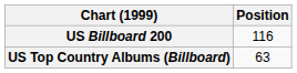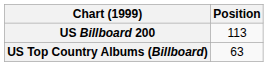US Billboard 200 | Position: 116 -> 113
